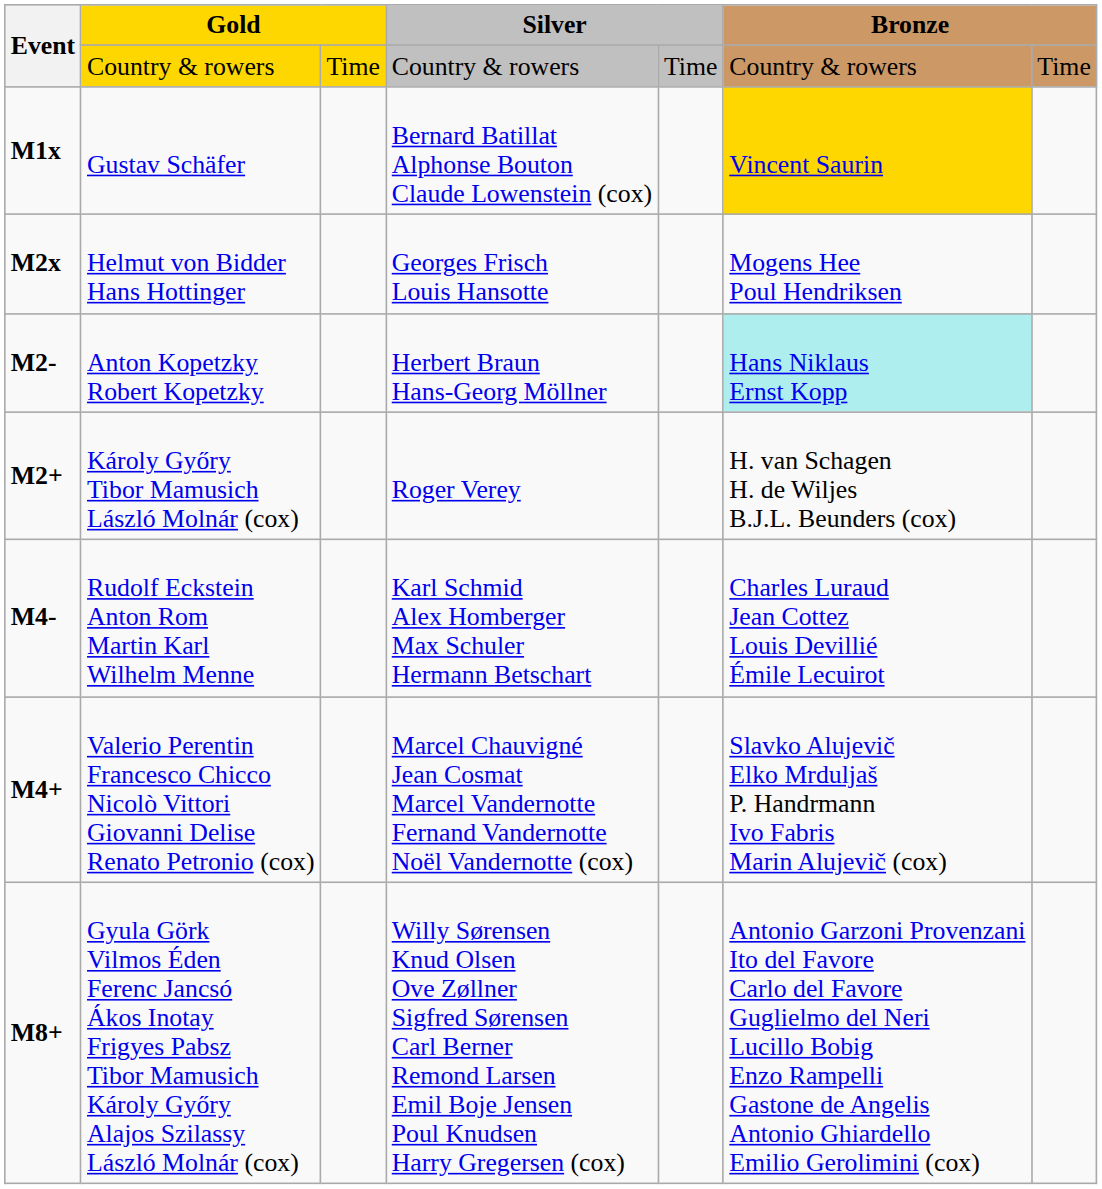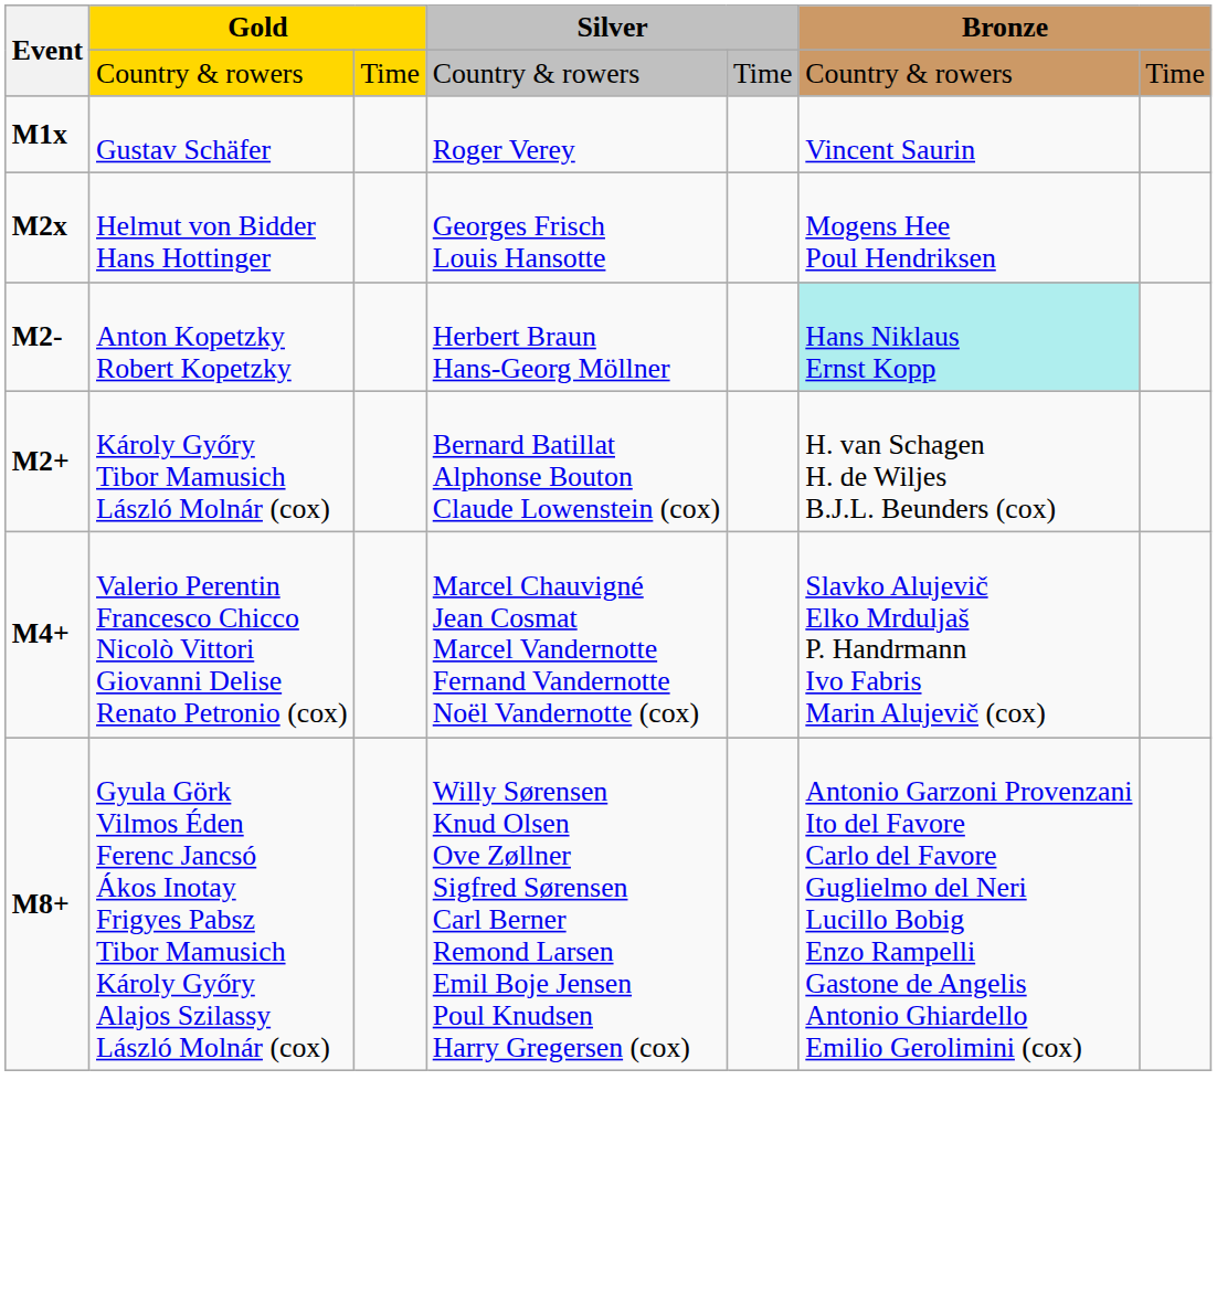Gustav Schäfer | column 4: Bernard Batillat Alphonse Bouton Claude Lowenstein (cox) -> Roger Verey
Gustav Schäfer | column 6: gold background -> no background
Károly Győry Tibor Mamusich László Molnár (cox) | column 4: Roger Verey -> Bernard Batillat Alphonse Bouton Claude Lowenstein (cox)
- row: M4- | Rudolf Eckstein Anton Rom Martin Karl Wilhelm Menne | Karl Schmid Alex Homberger Max Schuler Hermann Betschart | Charles Luraud Jean Cottez Louis Devillié Émile Lecuirot
